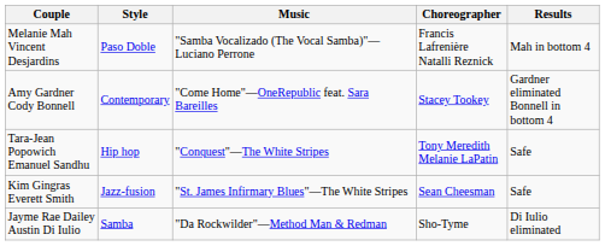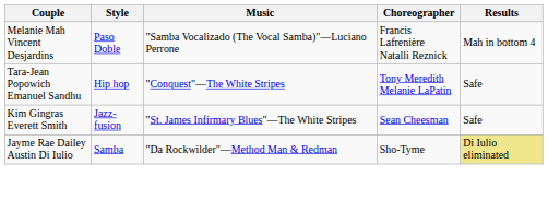- row: Amy Gardner Cody Bonnell | Contemporary | "Come Home"—OneRepublic feat. Sara Bareilles | Stacey Tookey | Gardner eliminated Bonnell in bottom 4
Jayme Rae Dailey Austin Di Iulio | Results: no background -> khaki background
